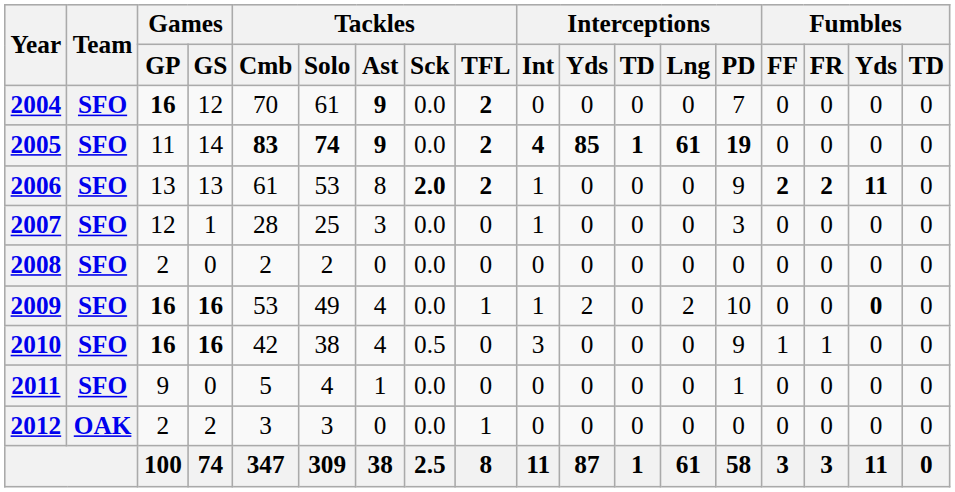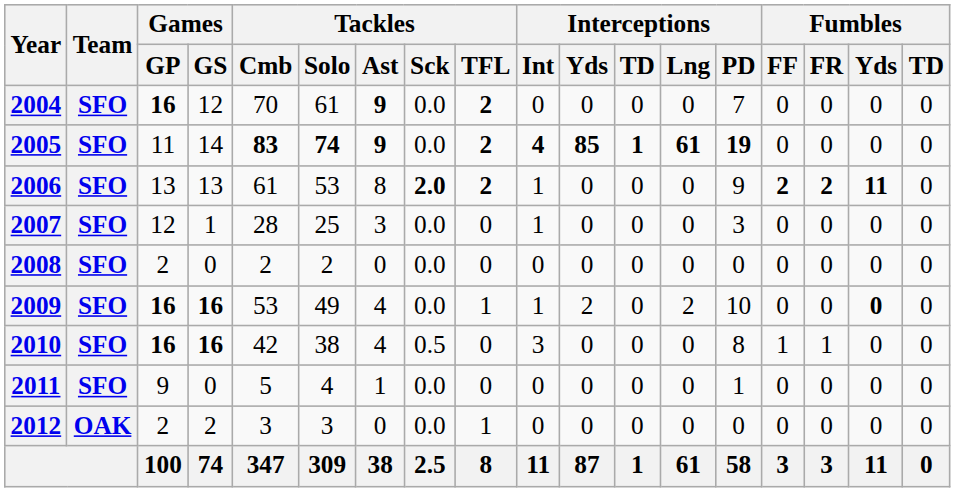2010 | Interceptions / PD: 9 -> 8
